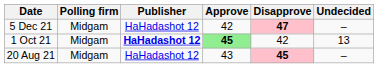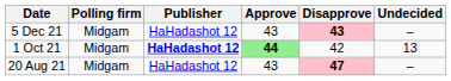5 Dec 21 | Approve: 42 -> 43
5 Dec 21 | Disapprove: 47 -> 43
1 Oct 21 | Approve: 45 -> 44
20 Aug 21 | Disapprove: 45 -> 47
